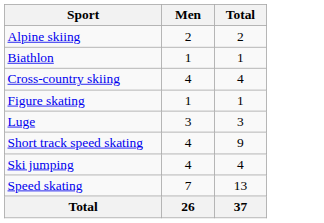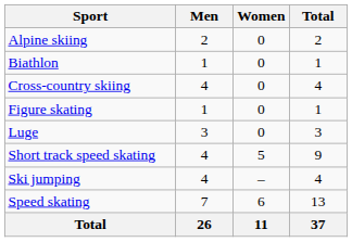+ column: Women | 0 | 0 | 0 | 0 | 0 | 5 | – | 6 | 11
